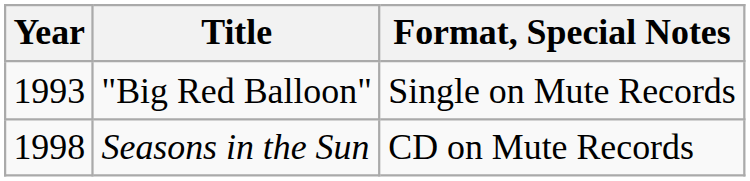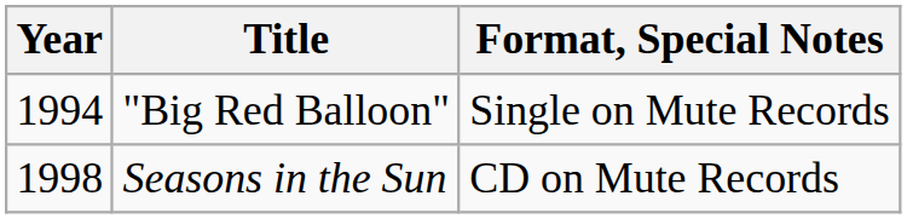"Big Red Balloon" | Year: 1993 -> 1994
